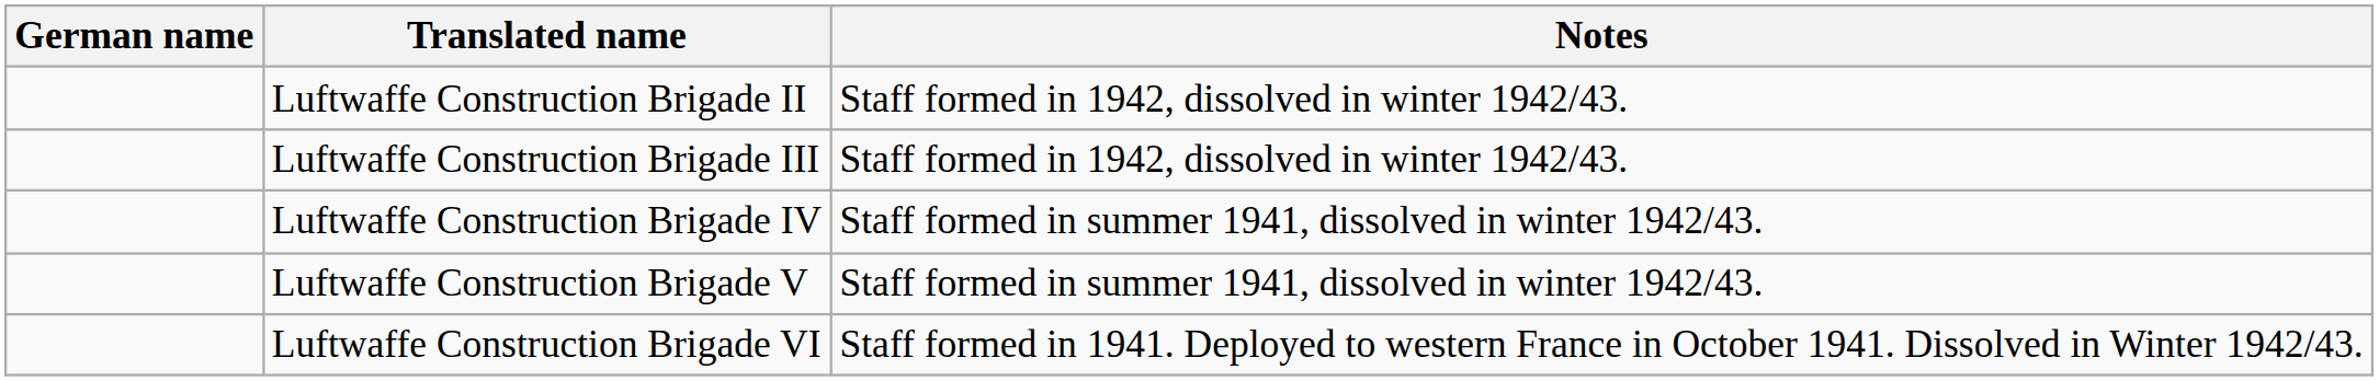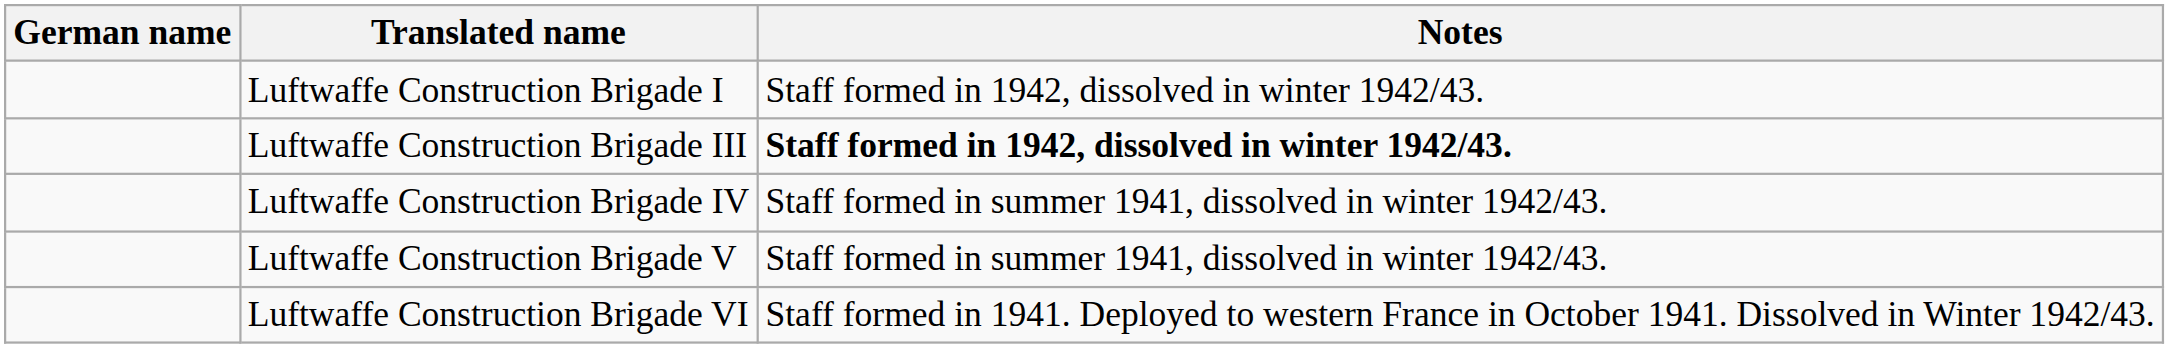+ row: Luftwaffe Construction Brigade I | Staff formed in 1942, dissolved in winter 1942/43.
- row: Luftwaffe Construction Brigade II | Staff formed in 1942, dissolved in winter 1942/43.
Luftwaffe Construction Brigade III | Notes: normal -> bold
